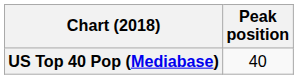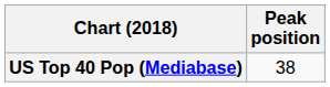US Top 40 Pop (Mediabase) | Peak position: 40 -> 38
